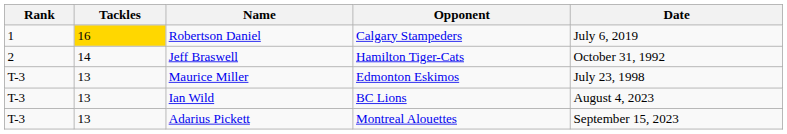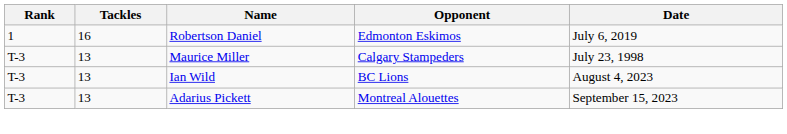Robertson Daniel | Tackles: gold background -> no background
Robertson Daniel | Opponent: Calgary Stampeders -> Edmonton Eskimos
- row: 2 | 14 | Jeff Braswell | Hamilton Tiger-Cats | October 31, 1992
Maurice Miller | Opponent: Edmonton Eskimos -> Calgary Stampeders
